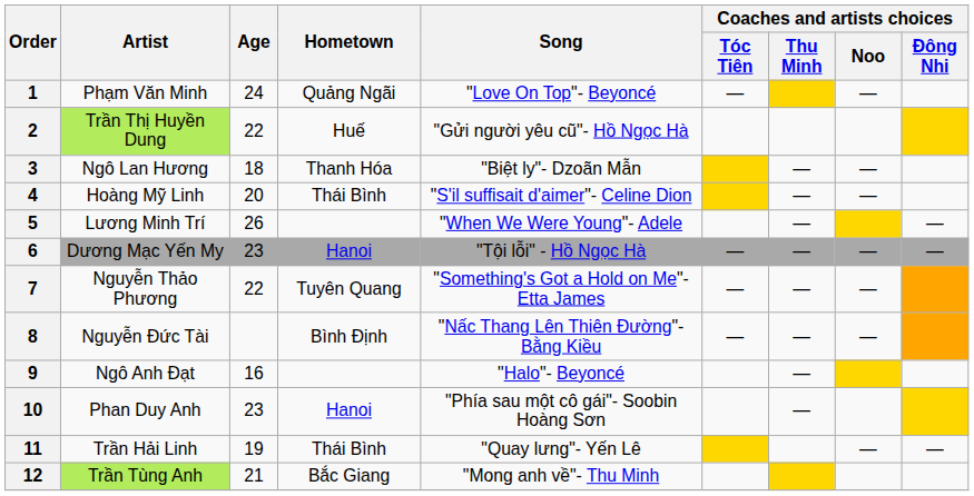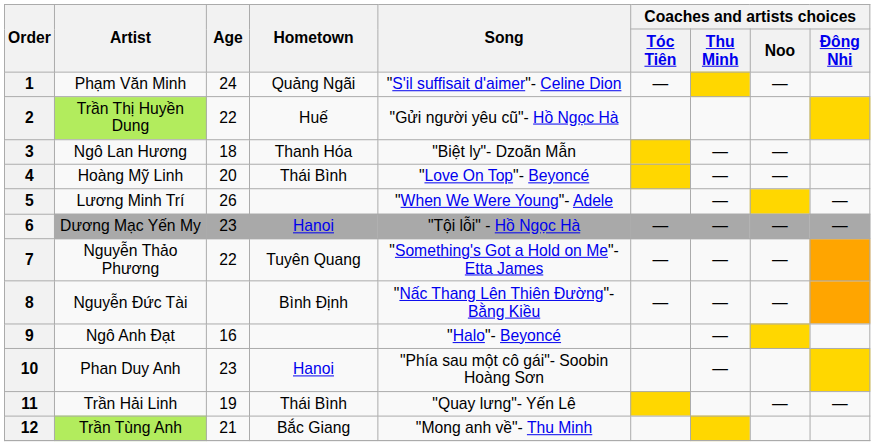1 | Song: "Love On Top"- Beyoncé -> "S'il suffisait d'aimer"- Celine Dion
4 | Song: "S'il suffisait d'aimer"- Celine Dion -> "Love On Top"- Beyoncé
